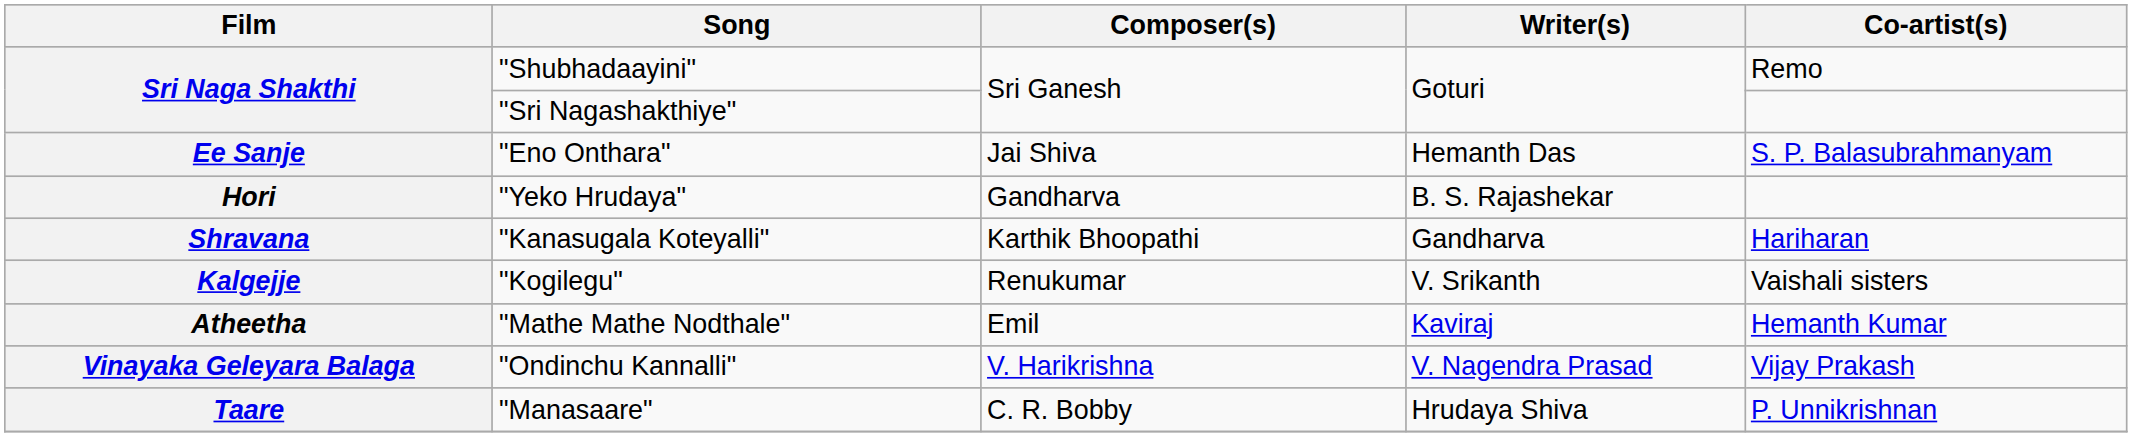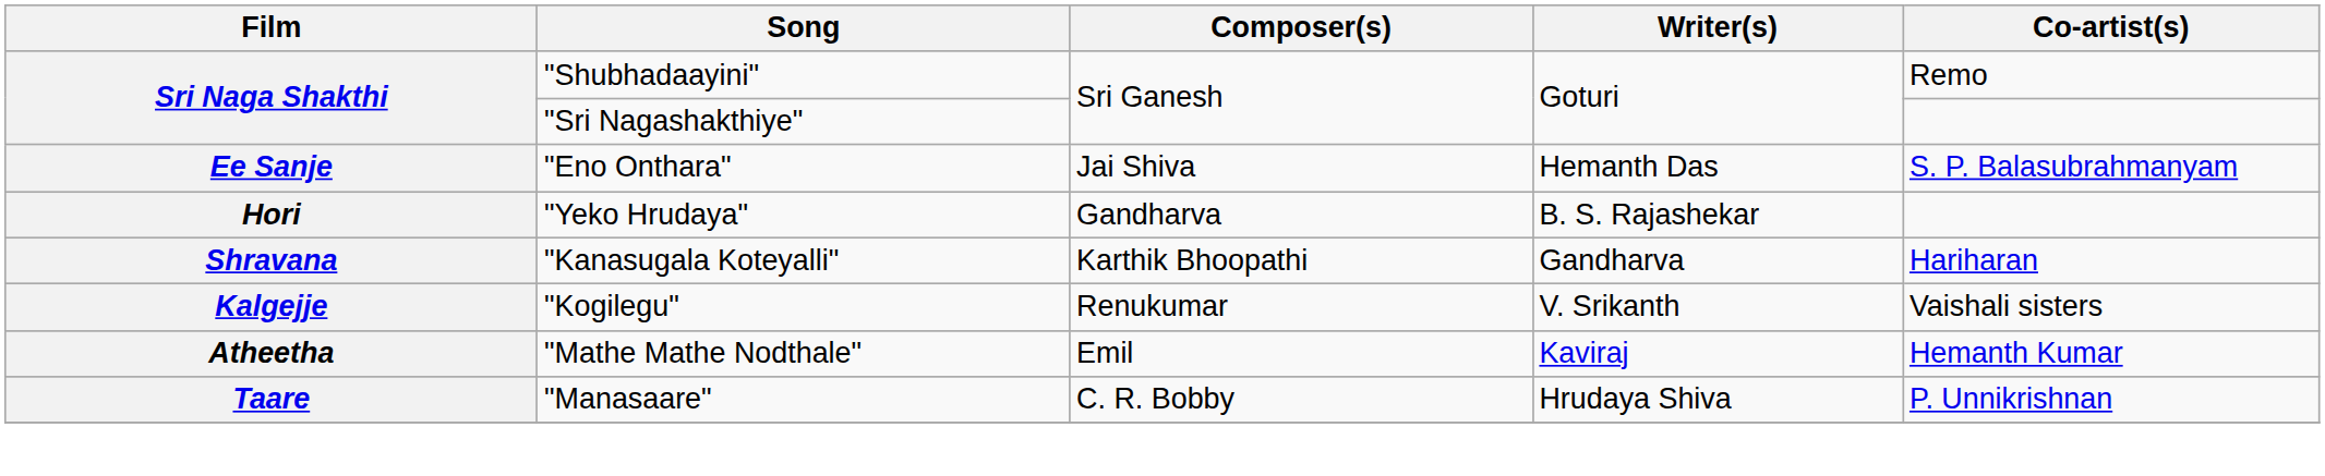- row: Vinayaka Geleyara Balaga | "Ondinchu Kannalli" | V. Harikrishna | V. Nagendra Prasad | Vijay Prakash
